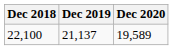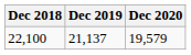22,100 | Dec 2020: 19,589 -> 19,579
